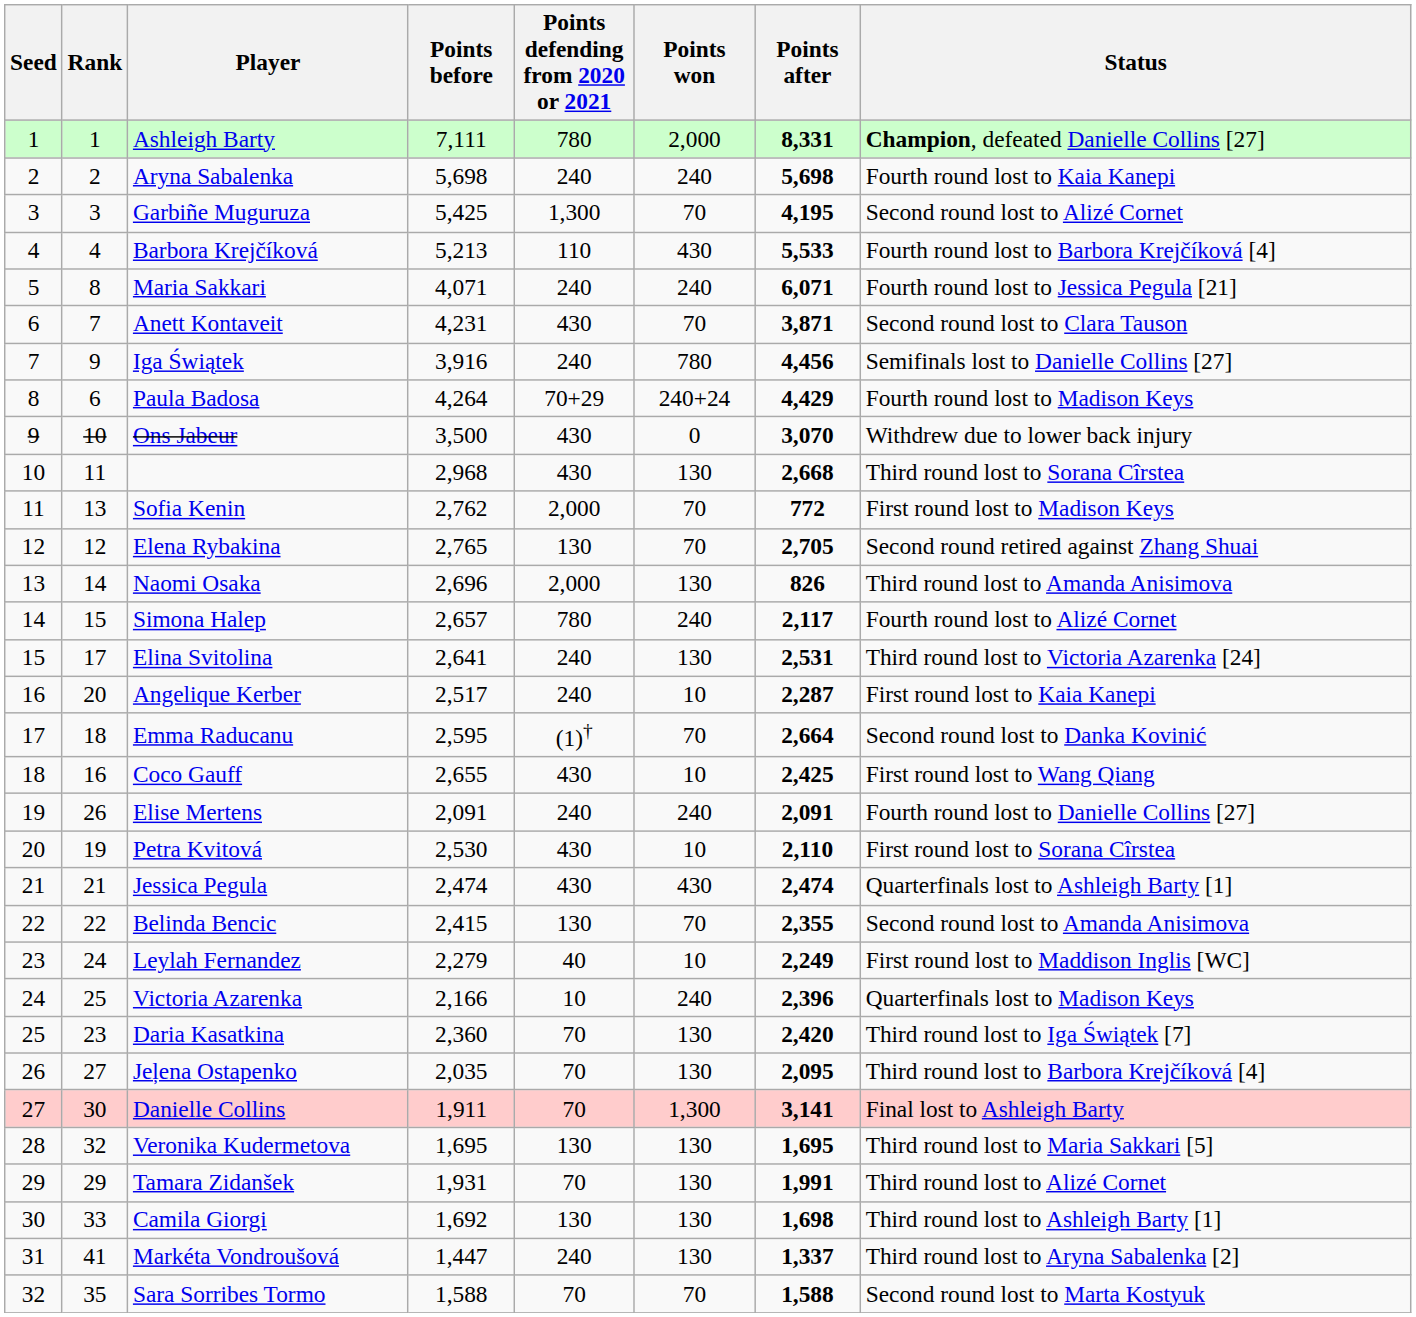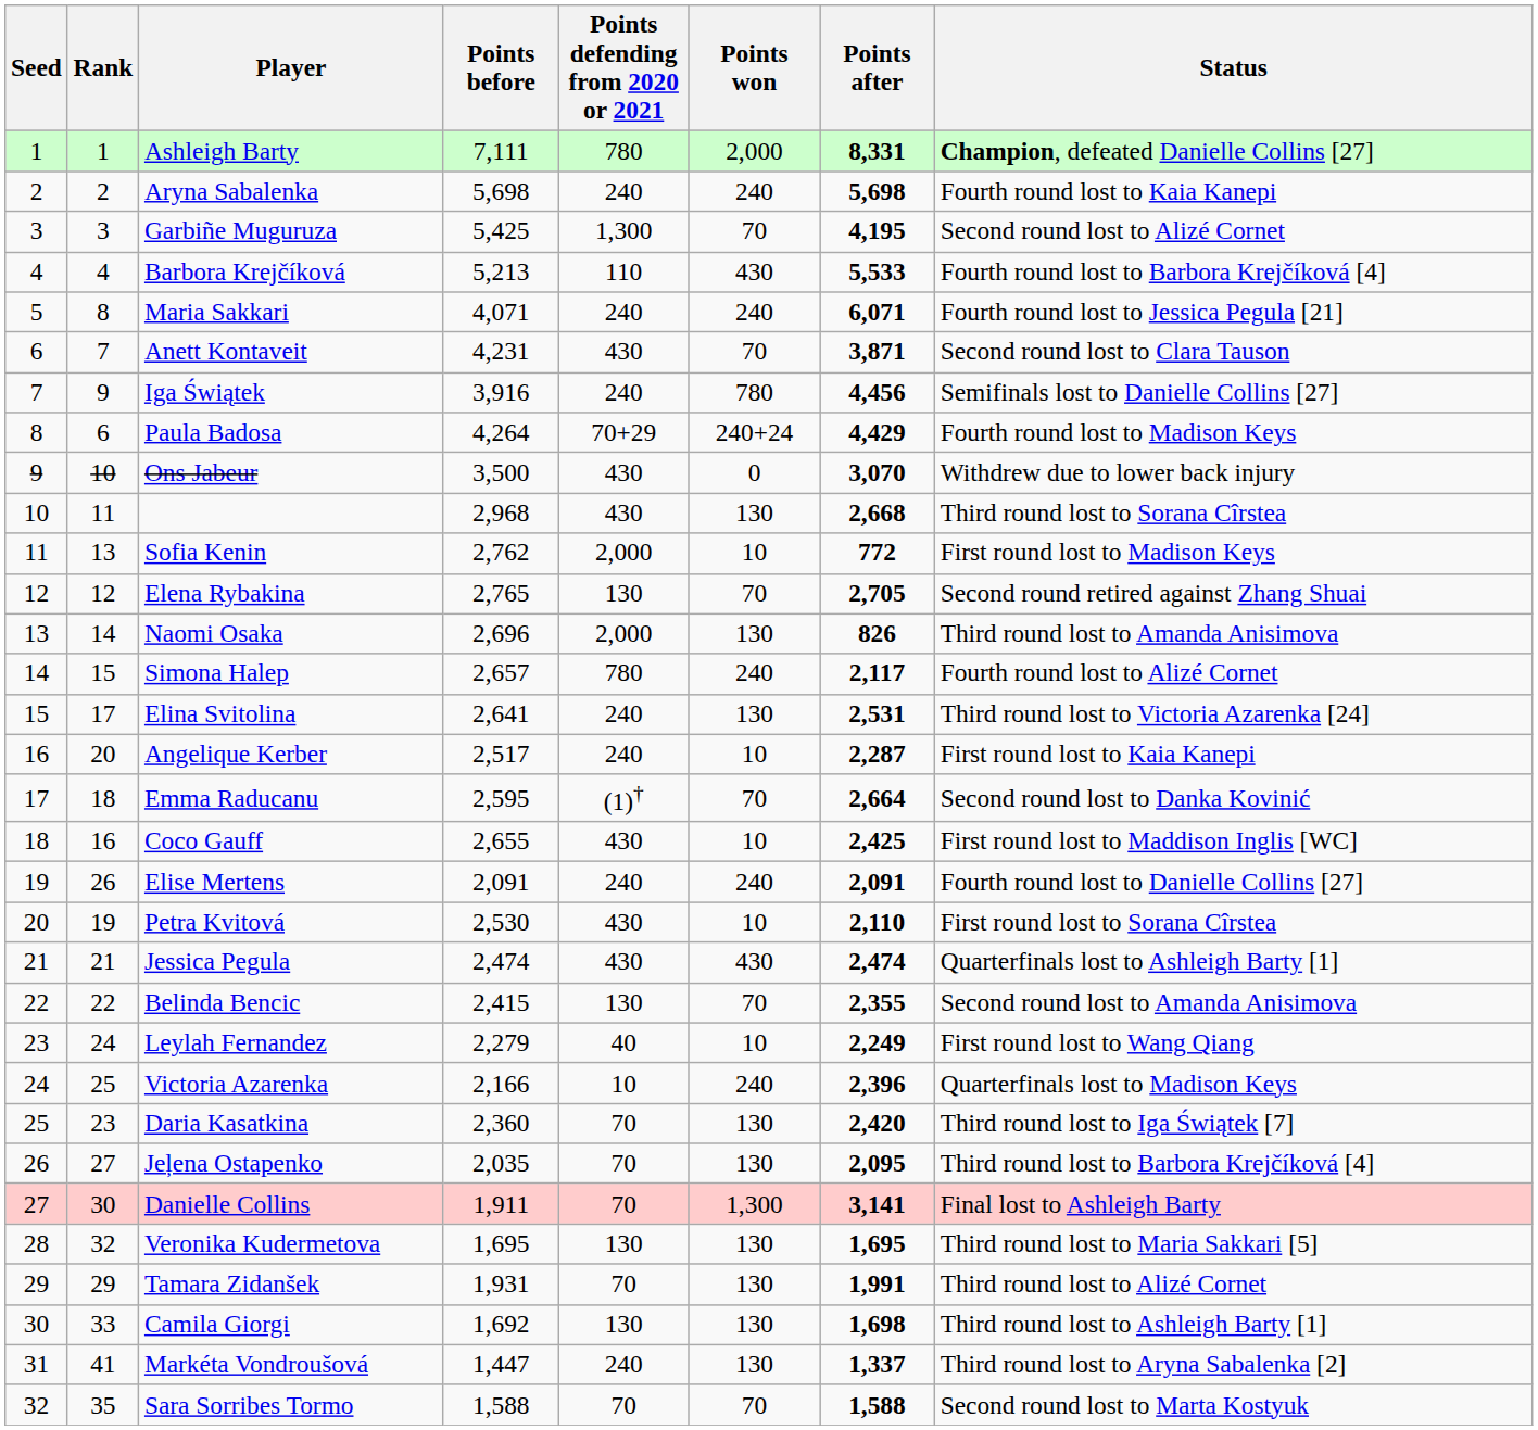Sofia Kenin | Points won: 70 -> 10
Coco Gauff | Status: First round lost to Wang Qiang -> First round lost to Maddison Inglis [WC]
Leylah Fernandez | Status: First round lost to Maddison Inglis [WC] -> First round lost to Wang Qiang
